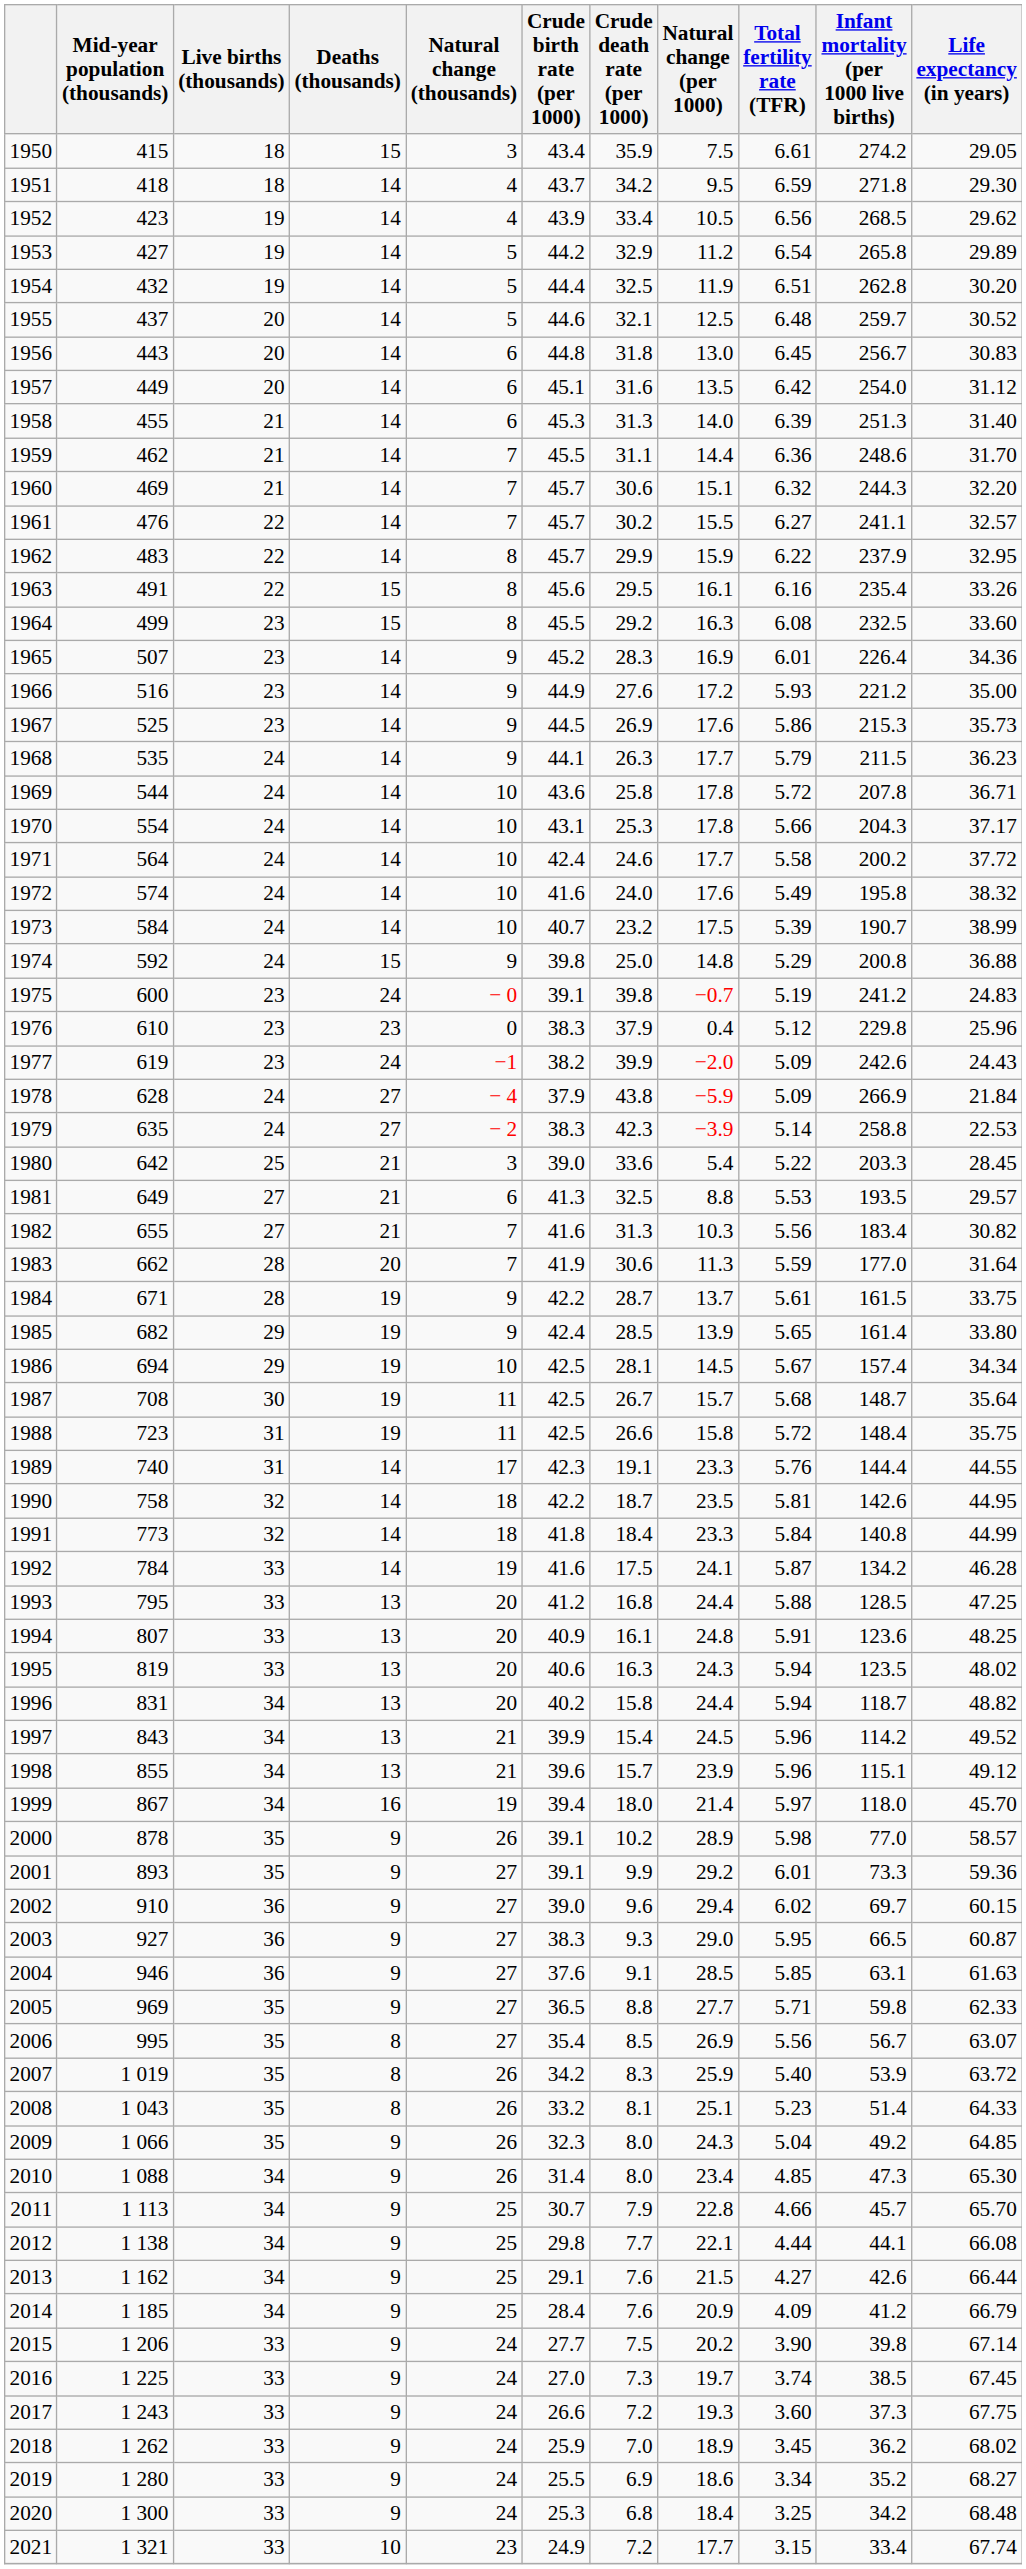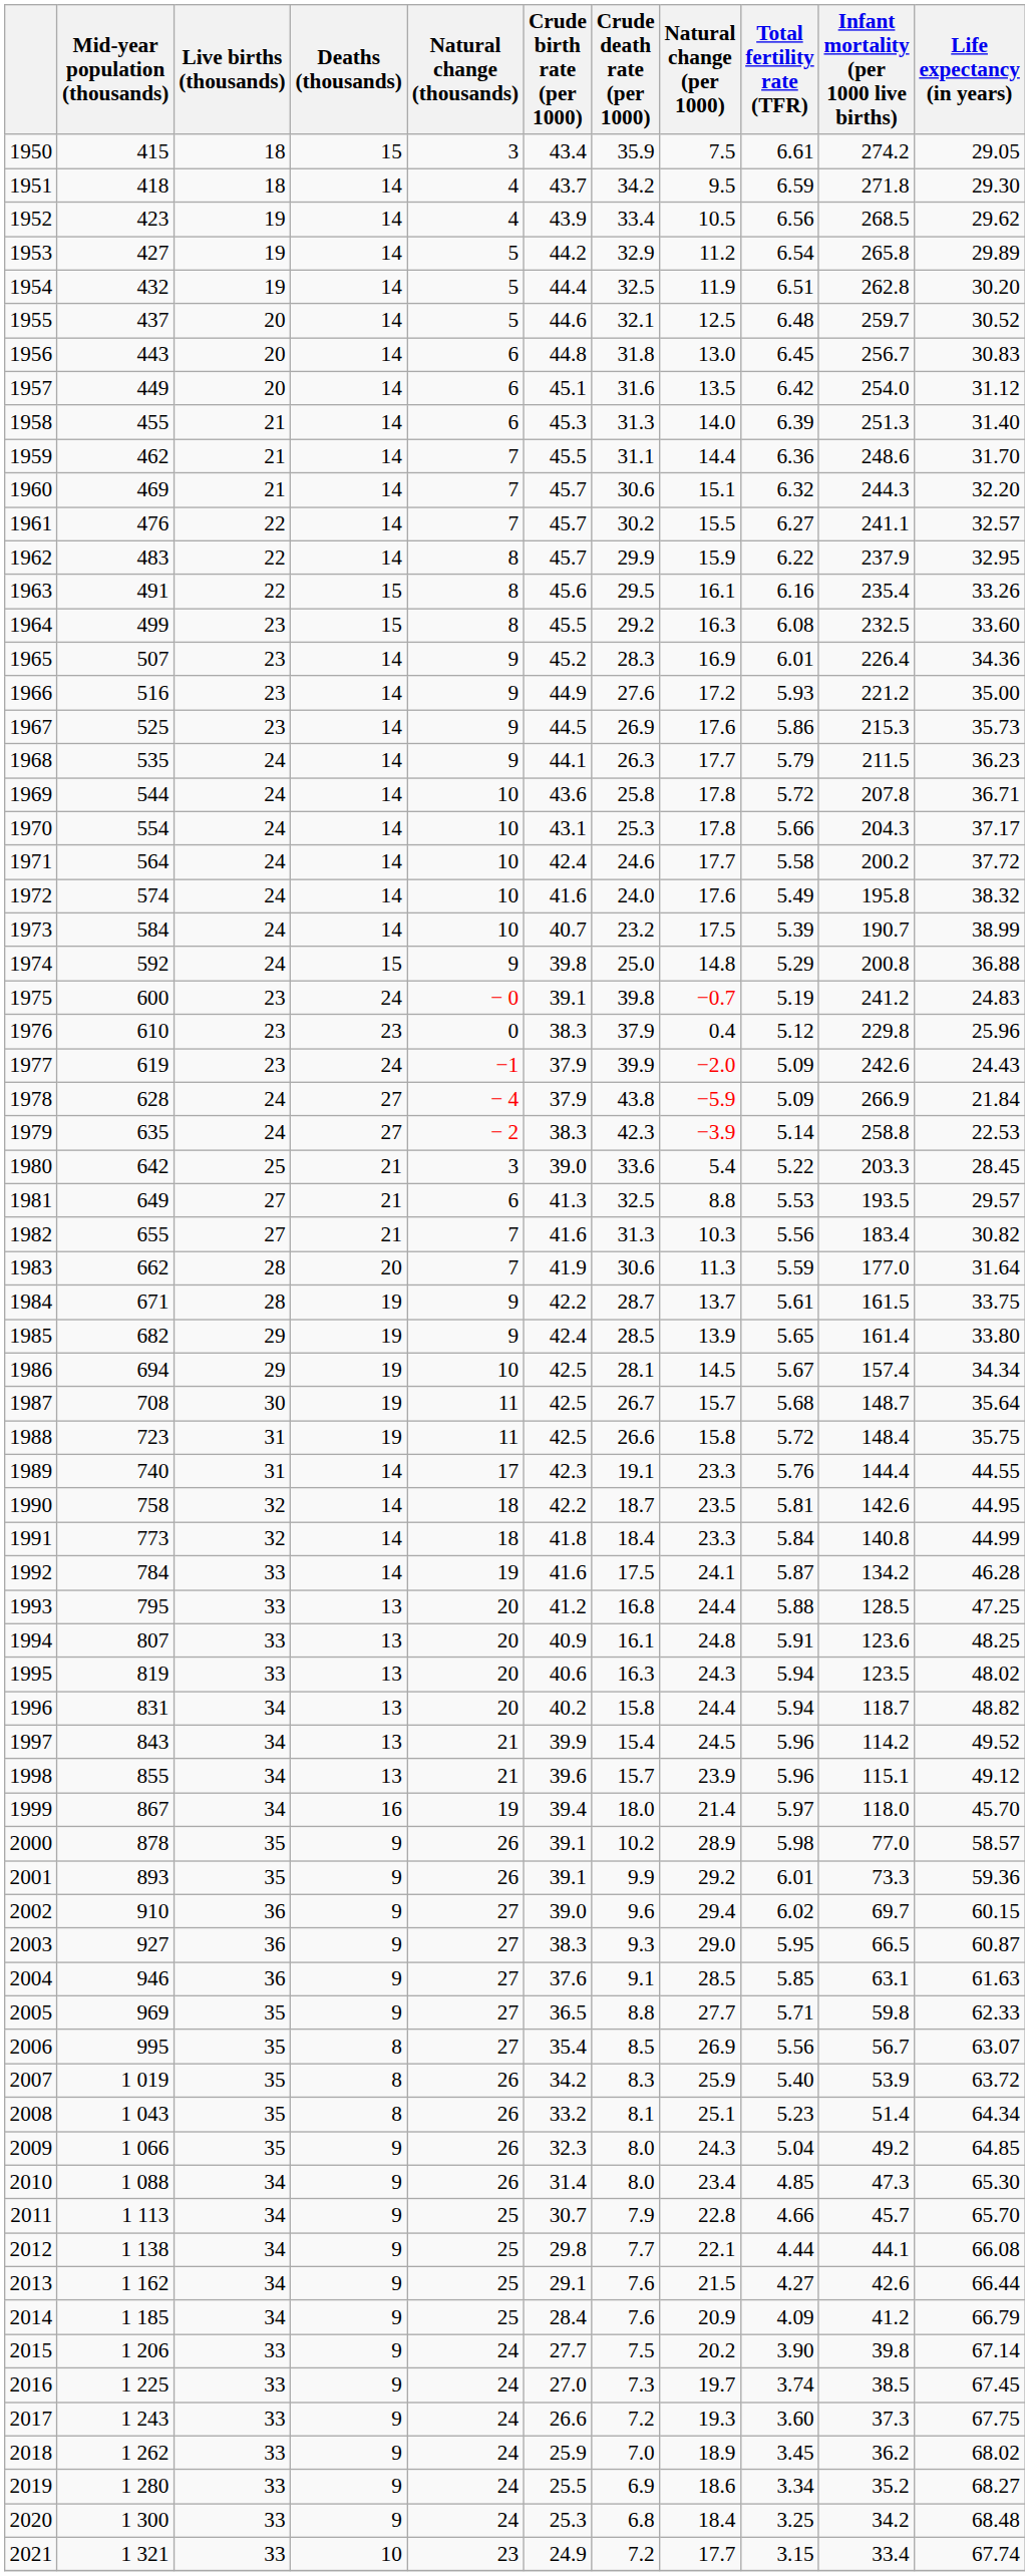1977 | Crude birth rate (per 1000): 38.2 -> 37.9
2001 | Natural change (thousands): 27 -> 26
2008 | Life expectancy (in years): 64.33 -> 64.34
